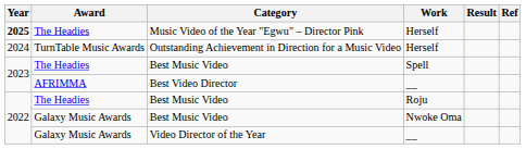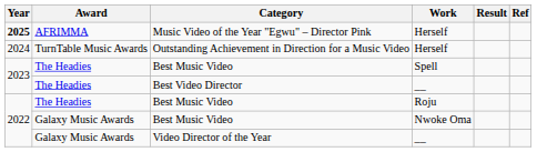Music Video of the Year "Egwu" – Director Pink | Award: The Headies -> AFRIMMA
Best Video Director | Award: AFRIMMA -> The Headies
